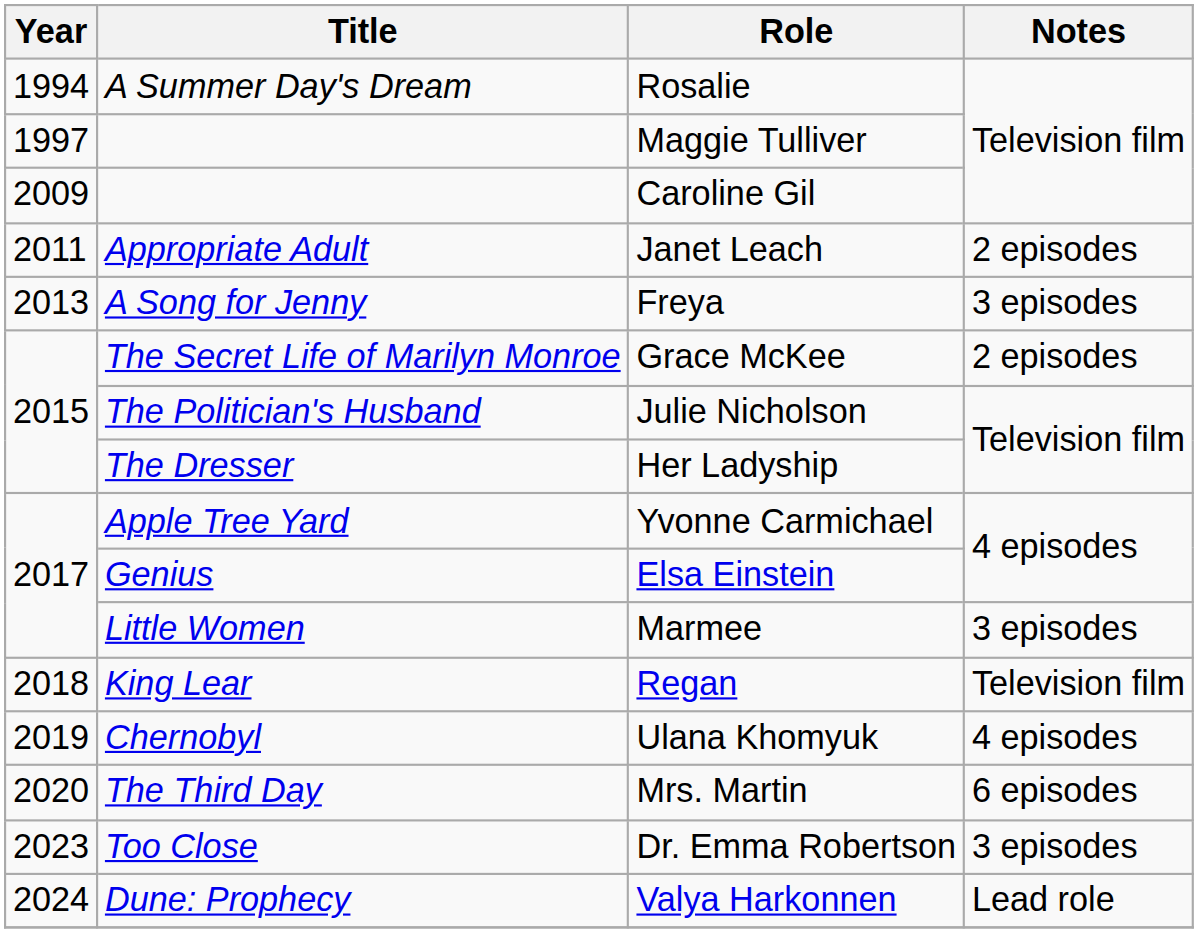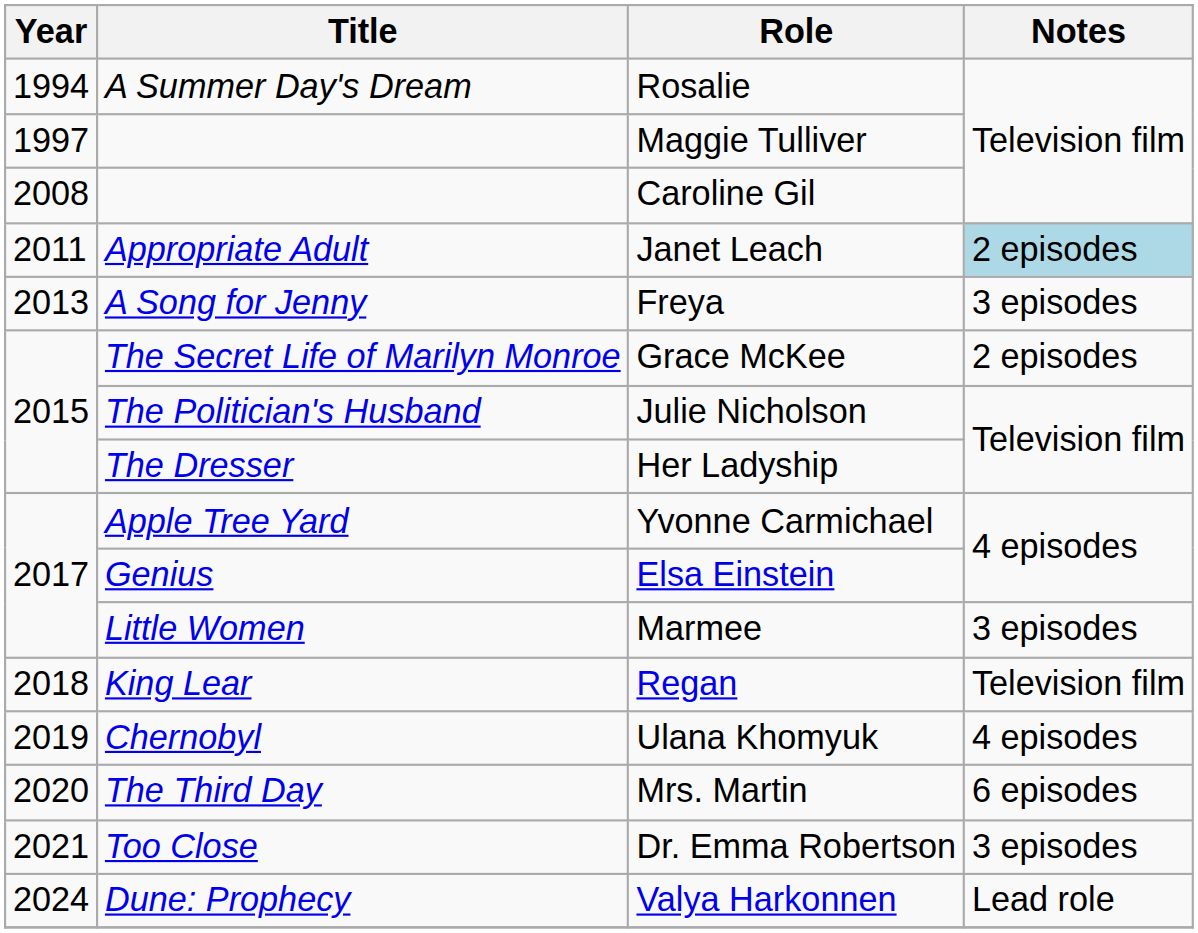Caroline Gil | Year: 2009 -> 2008
Janet Leach | Notes: no background -> lightblue background
Dr. Emma Robertson | Year: 2023 -> 2021
